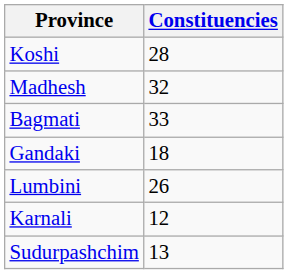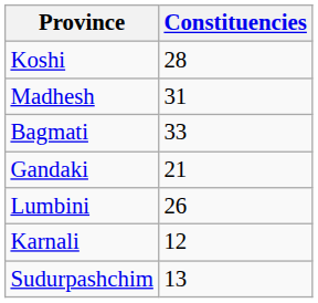Madhesh | Constituencies: 32 -> 31
Gandaki | Constituencies: 18 -> 21
